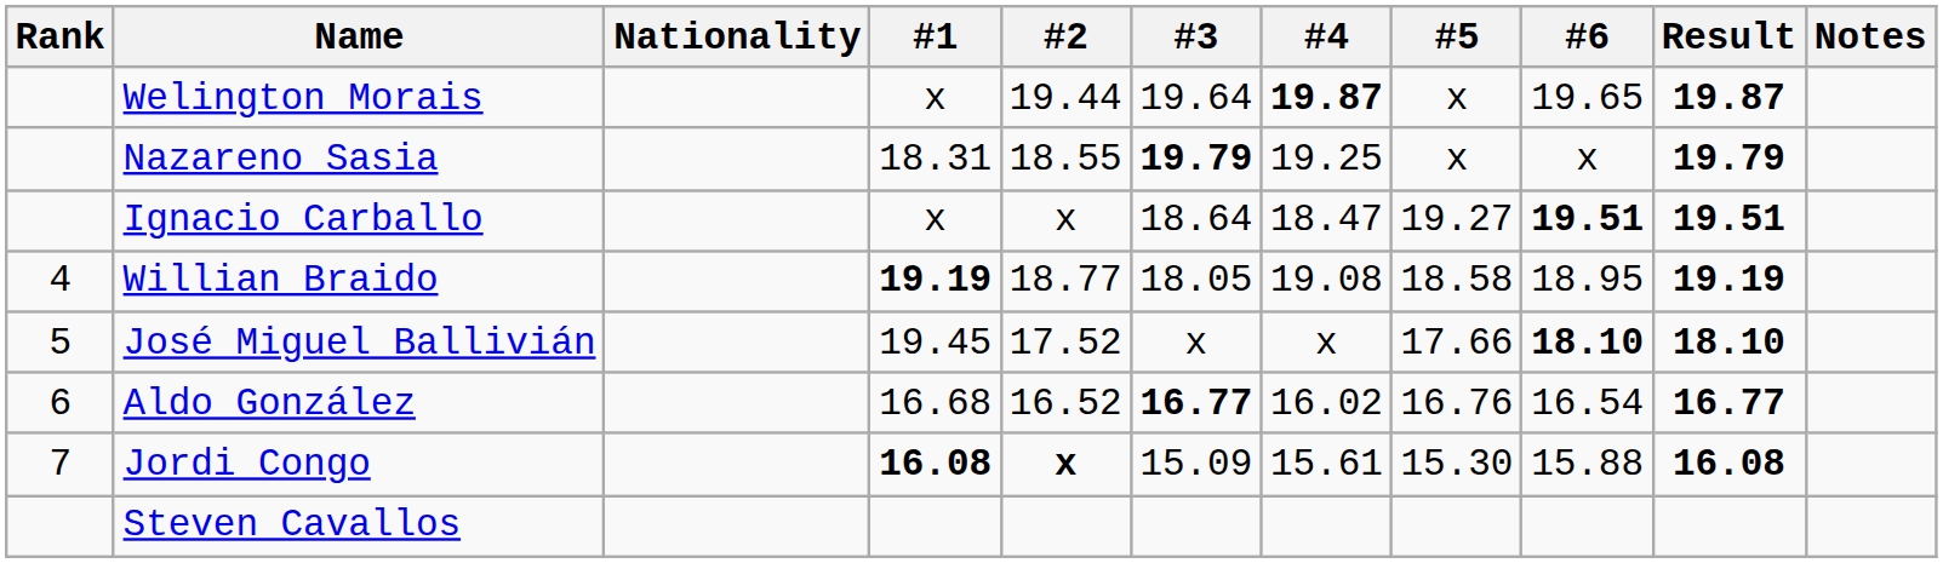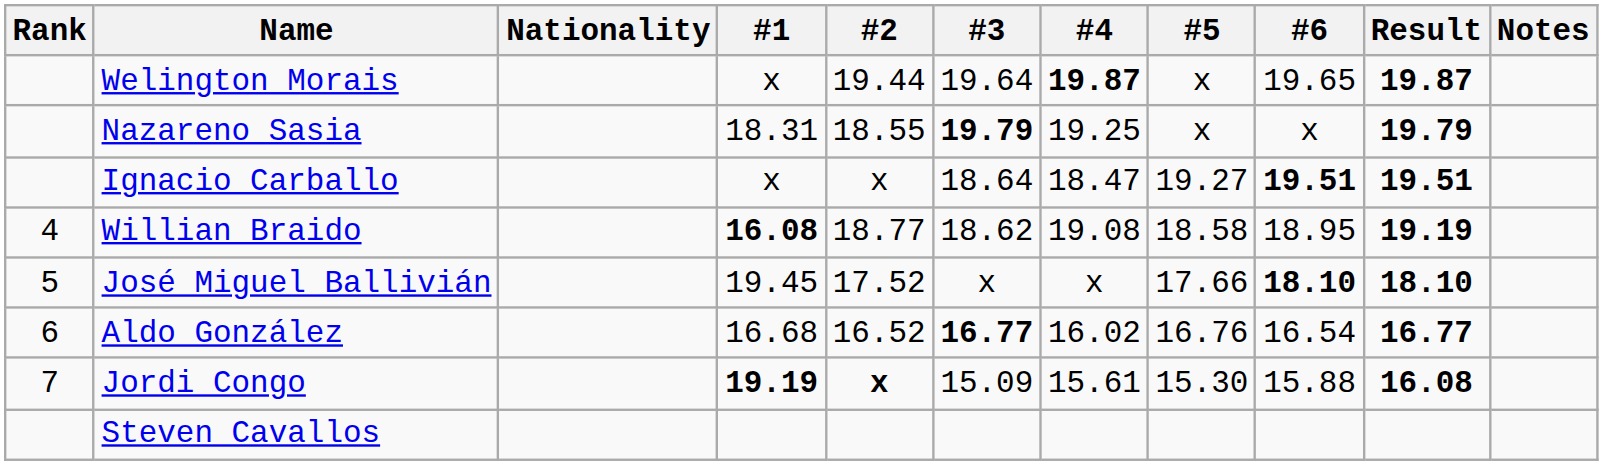Willian Braido | #1: 19.19 -> 16.08
Willian Braido | #3: 18.05 -> 18.62
Jordi Congo | #1: 16.08 -> 19.19
